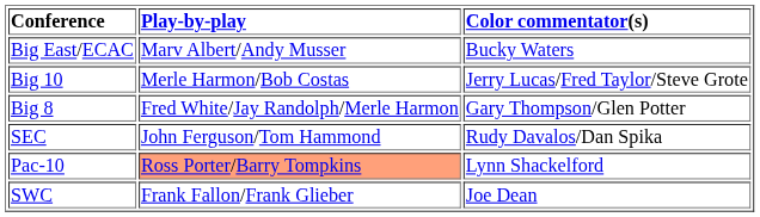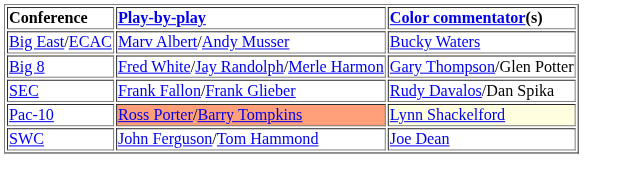- row: Big 10 | Merle Harmon/Bob Costas | Jerry Lucas/Fred Taylor/Steve Grote
SEC | Play-by-play: John Ferguson/Tom Hammond -> Frank Fallon/Frank Glieber
Pac-10 | Color commentator(s): no background -> lightyellow background
SWC | Play-by-play: Frank Fallon/Frank Glieber -> John Ferguson/Tom Hammond
